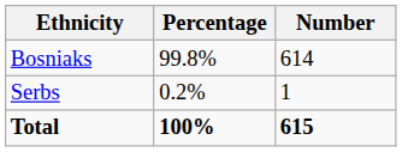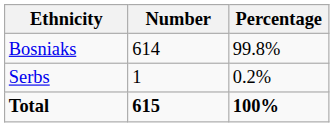columns swapped: Number <-> Percentage
